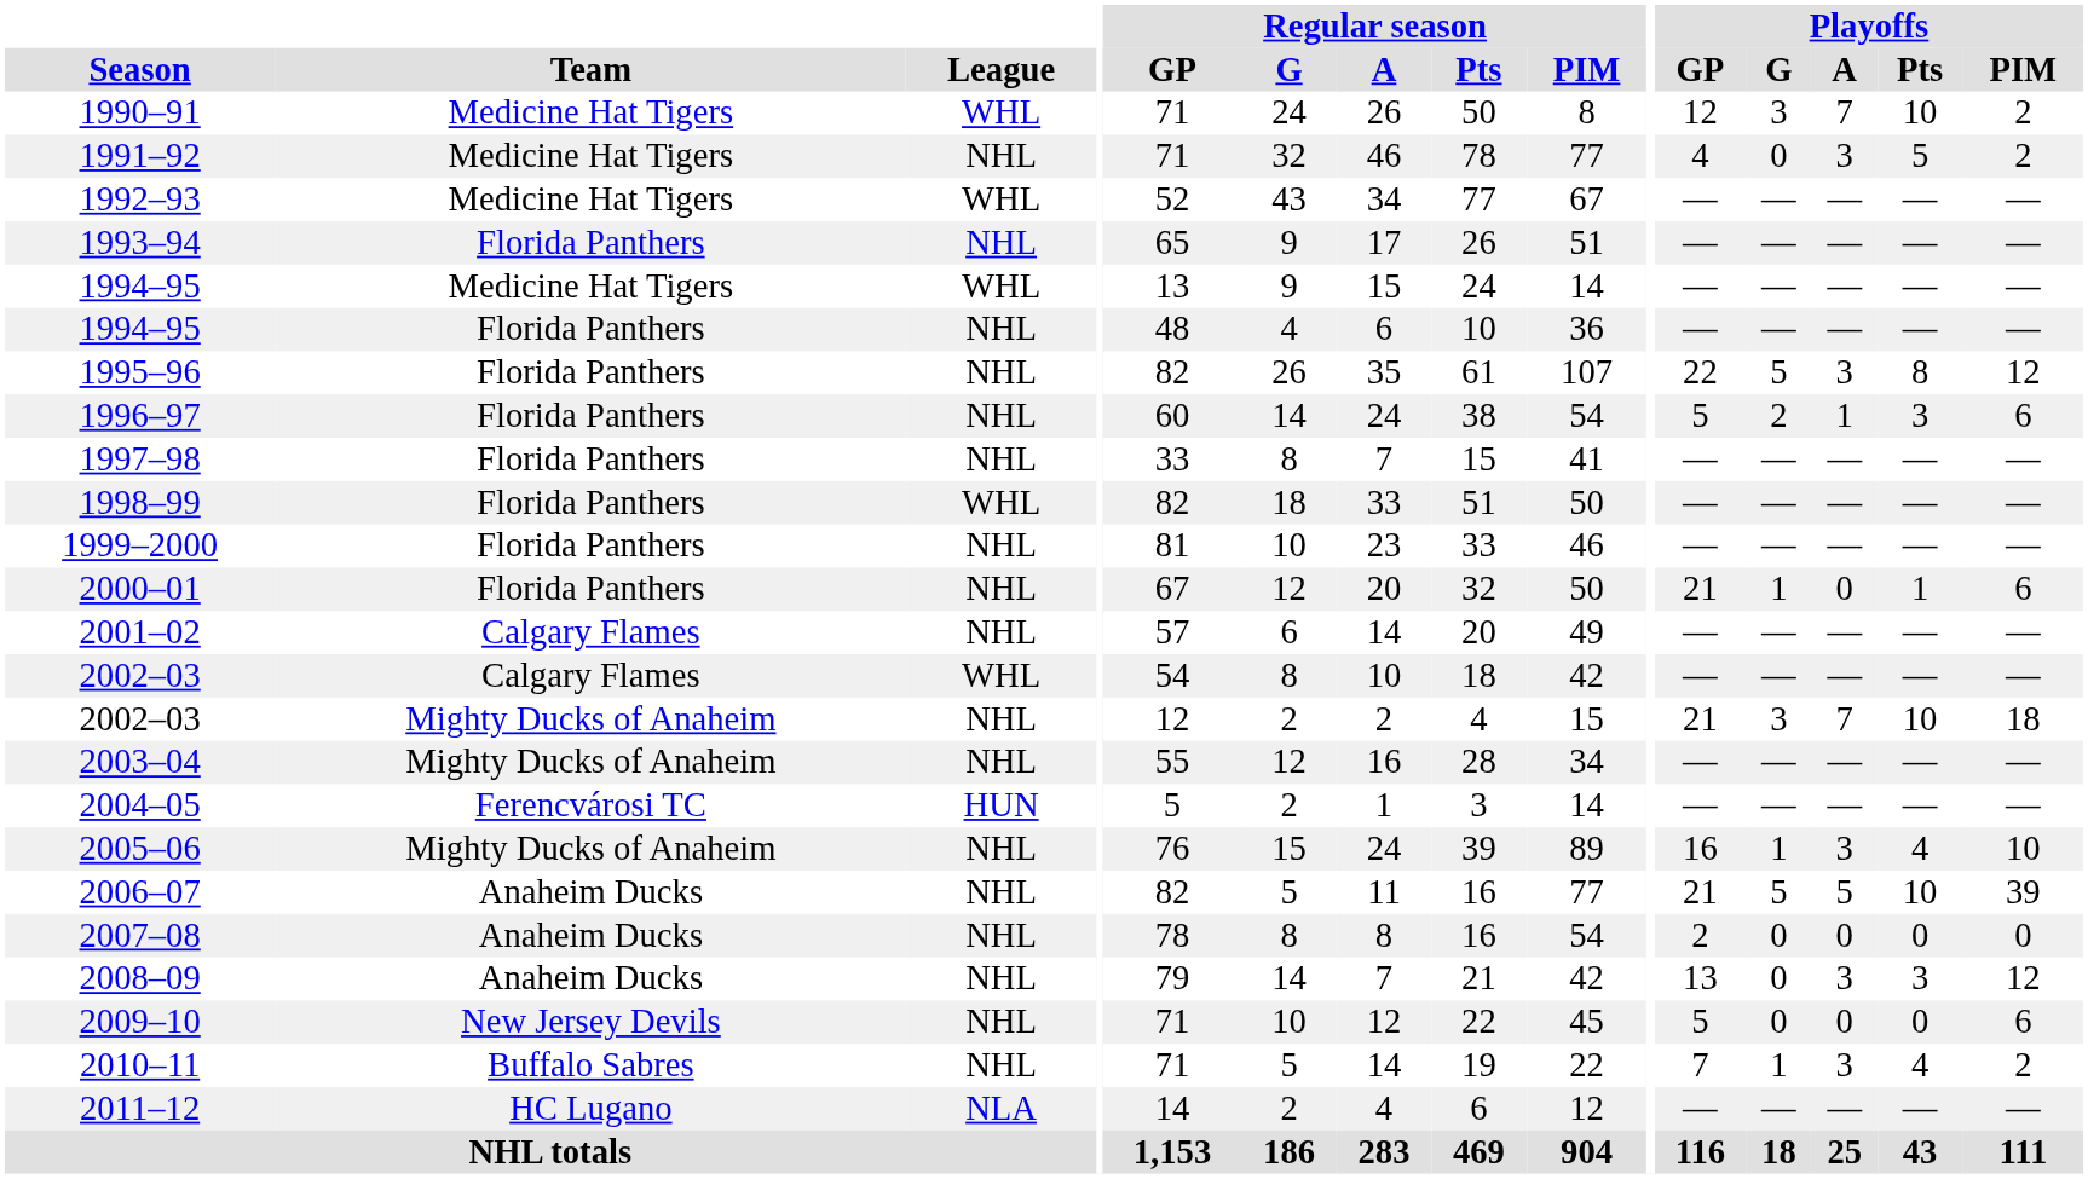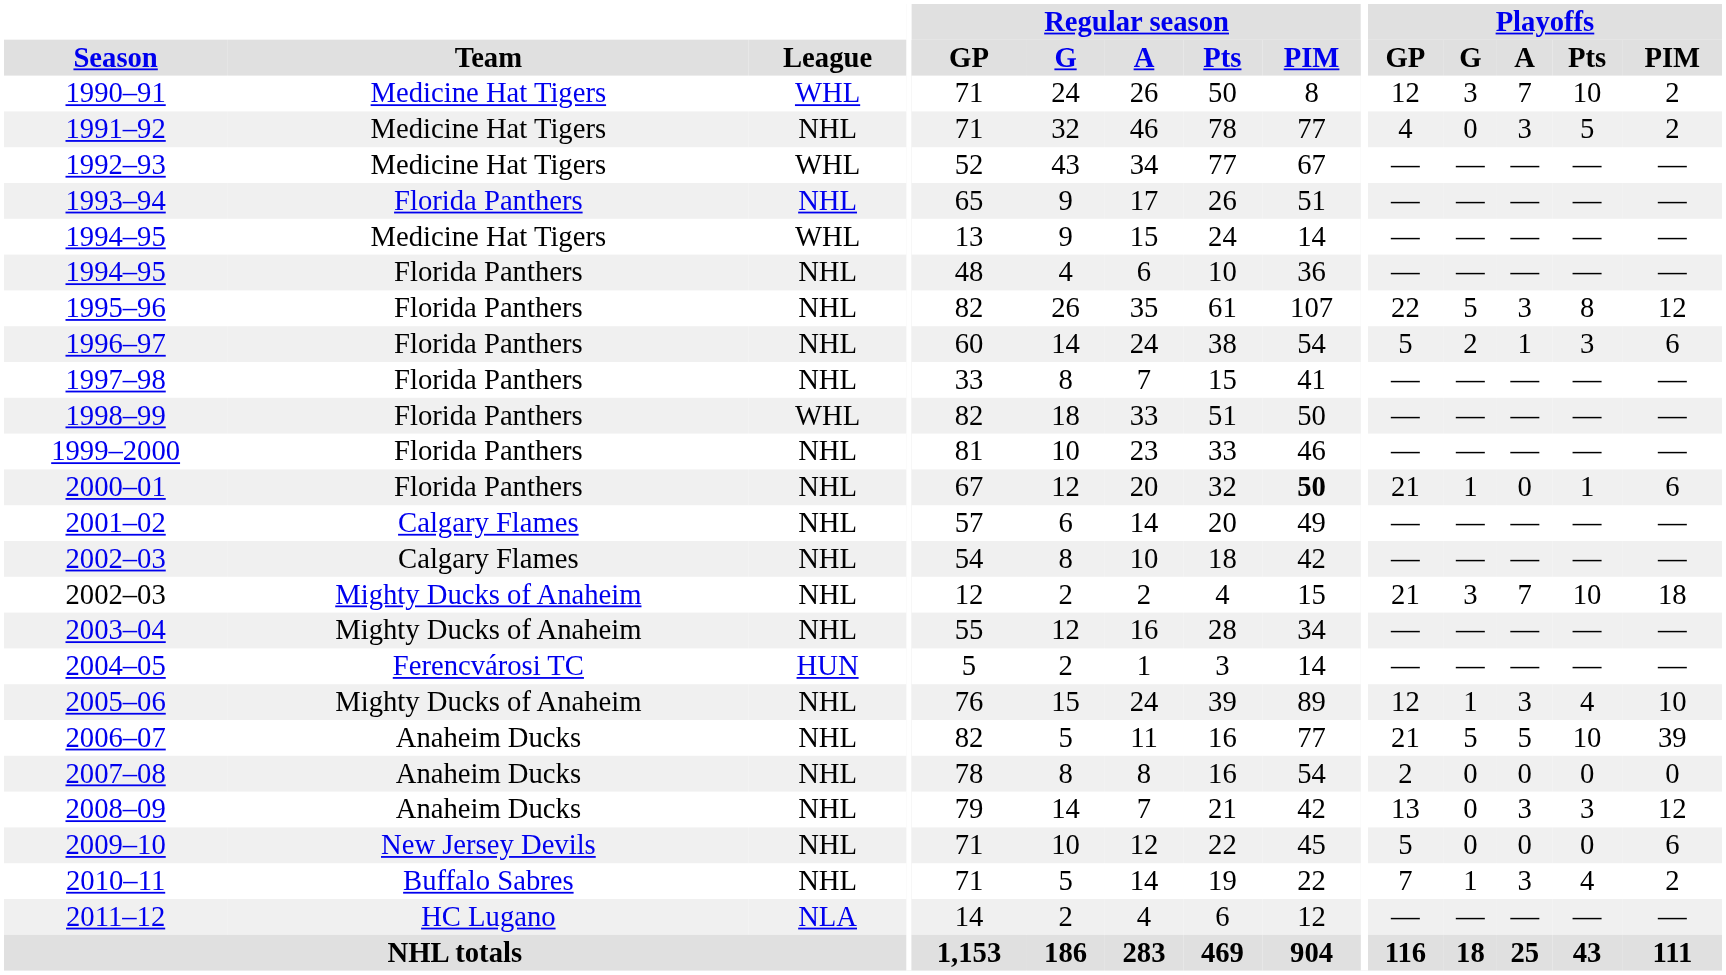2000–01 | Regular season / PIM: normal -> bold
2002–03 / Calgary Flames | League: WHL -> NHL
2005–06 | Playoffs / GP: 16 -> 12
